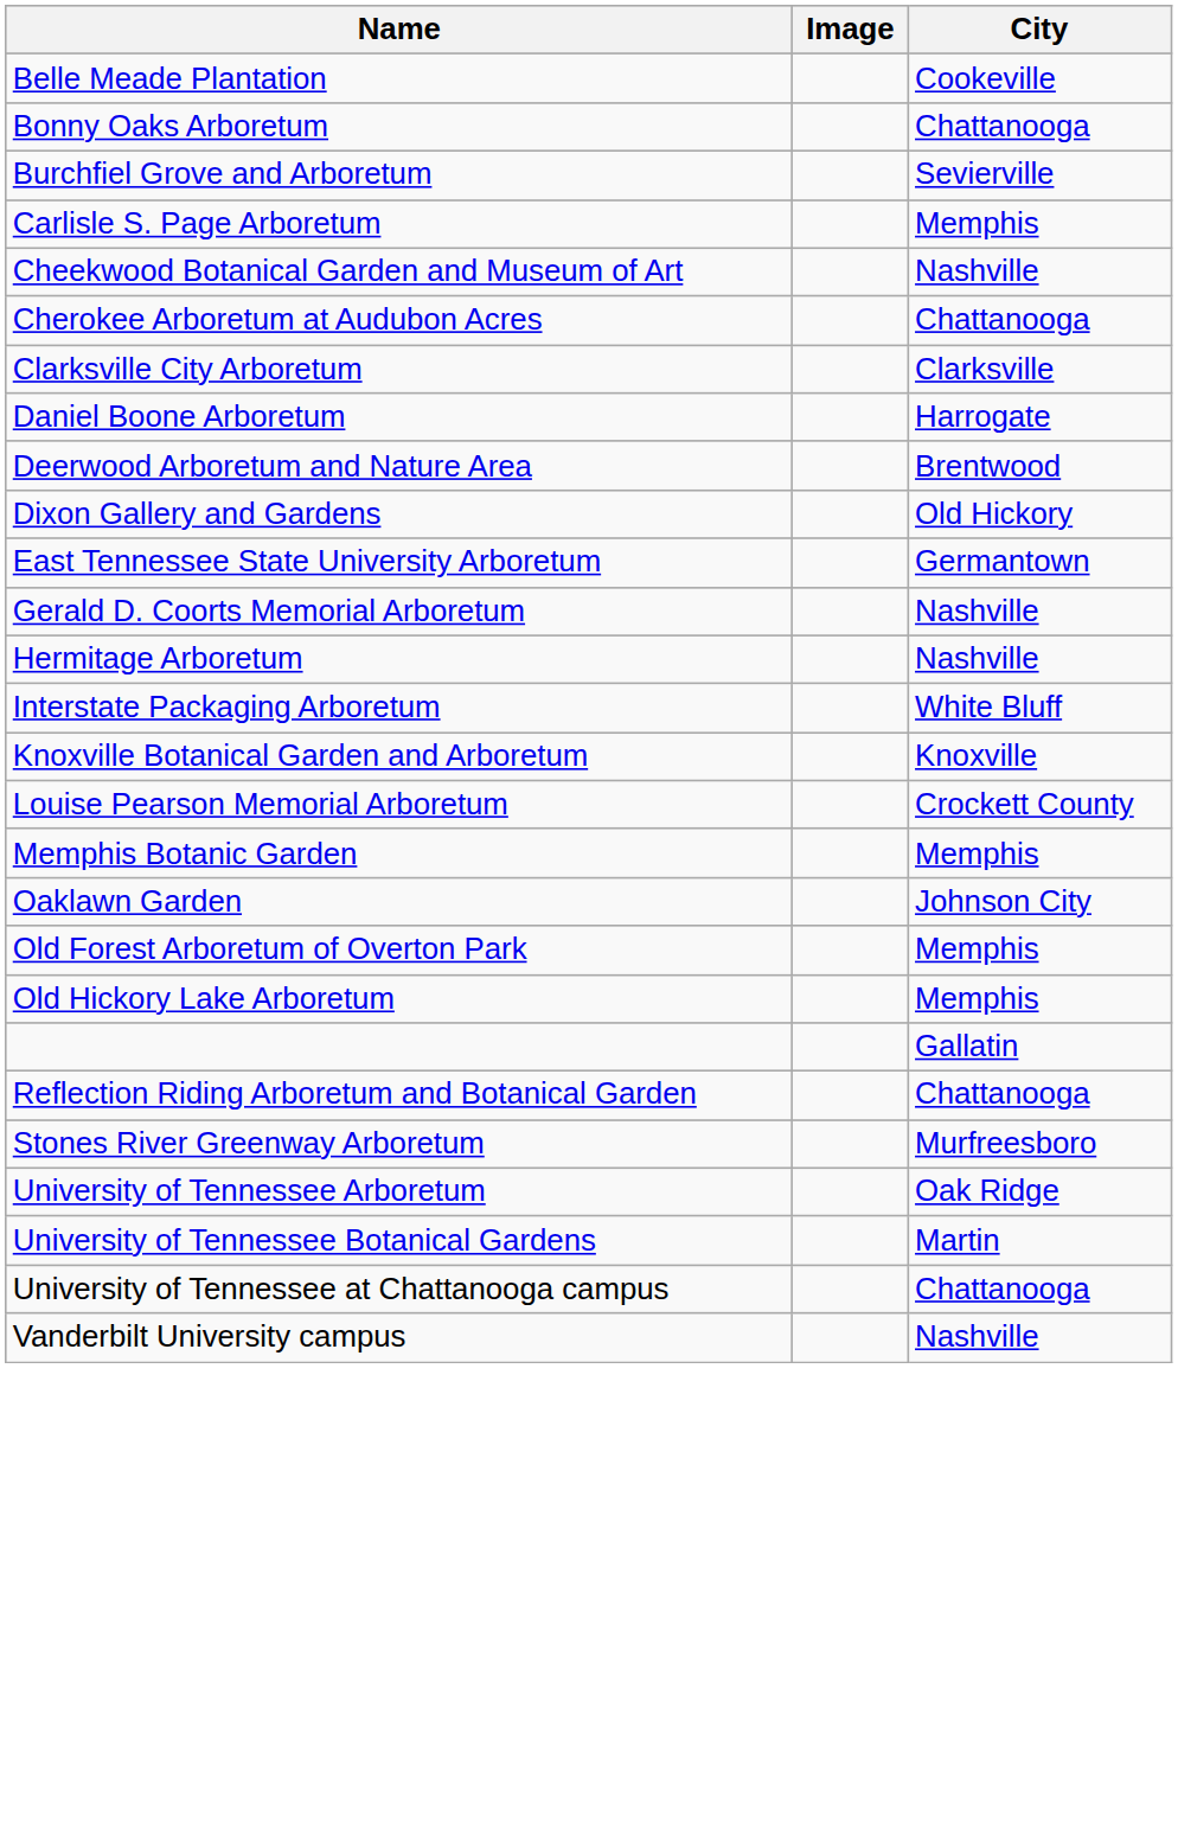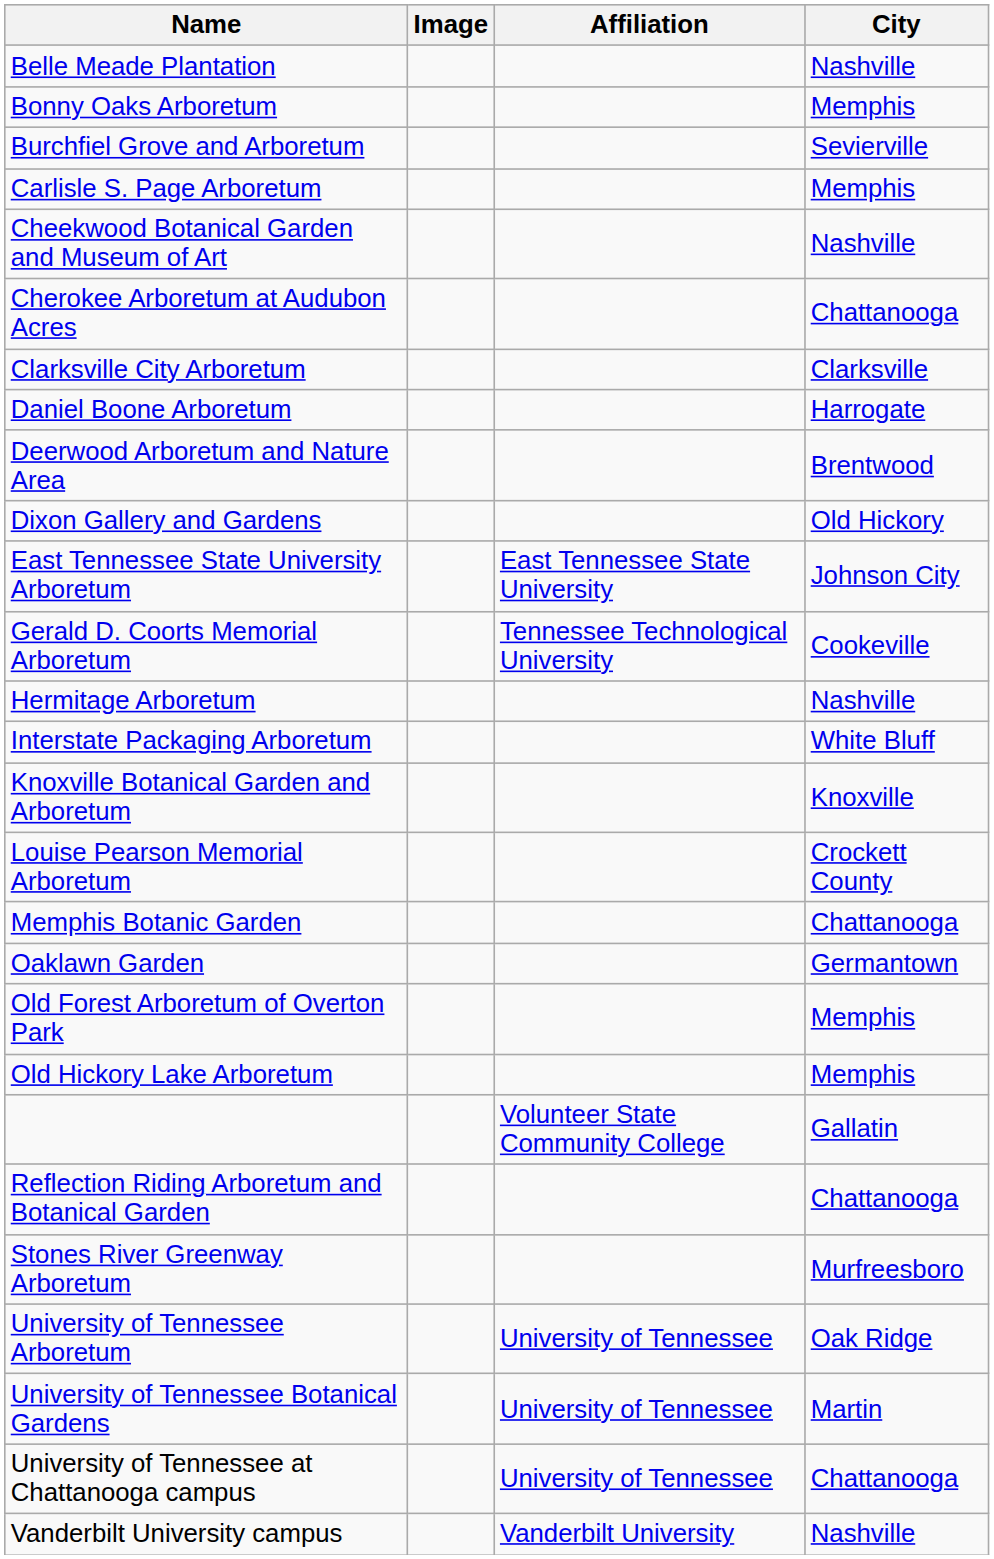+ column: Affiliation | East Tennessee State University | Tennessee Technological University | Volunteer State Community College | University of Tennessee | University of Tennessee | University of Tennessee | Vanderbilt University
Belle Meade Plantation | City: Cookeville -> Nashville
Bonny Oaks Arboretum | City: Chattanooga -> Memphis
East Tennessee State University Arboretum | City: Germantown -> Johnson City
Gerald D. Coorts Memorial Arboretum | City: Nashville -> Cookeville
Memphis Botanic Garden | City: Memphis -> Chattanooga
Oaklawn Garden | City: Johnson City -> Germantown
